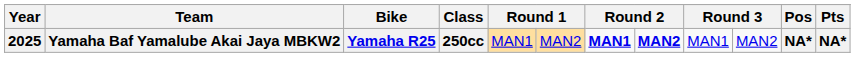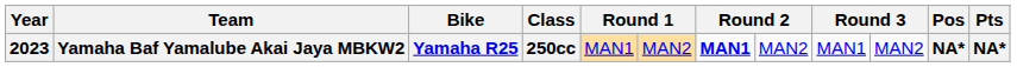Yamaha Baf Yamalube Akai Jaya MBKW2 | Year: 2025 -> 2023
Yamaha Baf Yamalube Akai Jaya MBKW2 | column 8: bold -> normal
